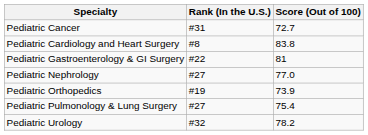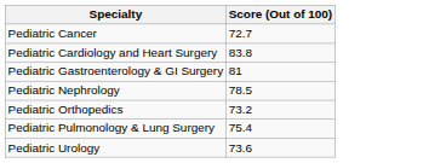- column: Rank (In the U.S.) | #31 | #8 | #22 | #27 | #19 | #27 | #32
Pediatric Nephrology | Score (Out of 100): 77.0 -> 78.5
Pediatric Orthopedics | Score (Out of 100): 73.9 -> 73.2
Pediatric Urology | Score (Out of 100): 78.2 -> 73.6
